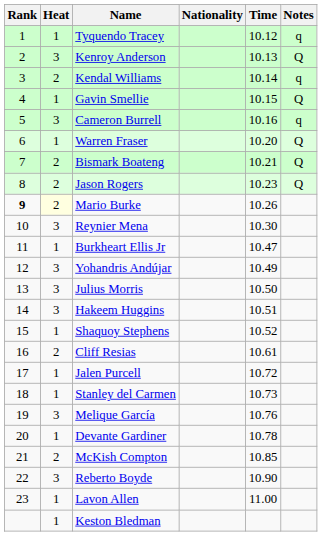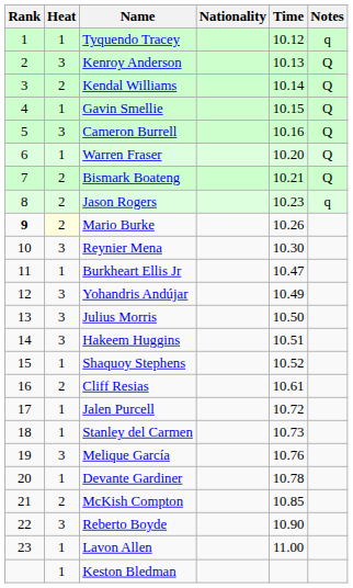Kendal Williams | Notes: q -> Q
Cameron Burrell | Notes: q -> Q
Jason Rogers | Notes: Q -> q
